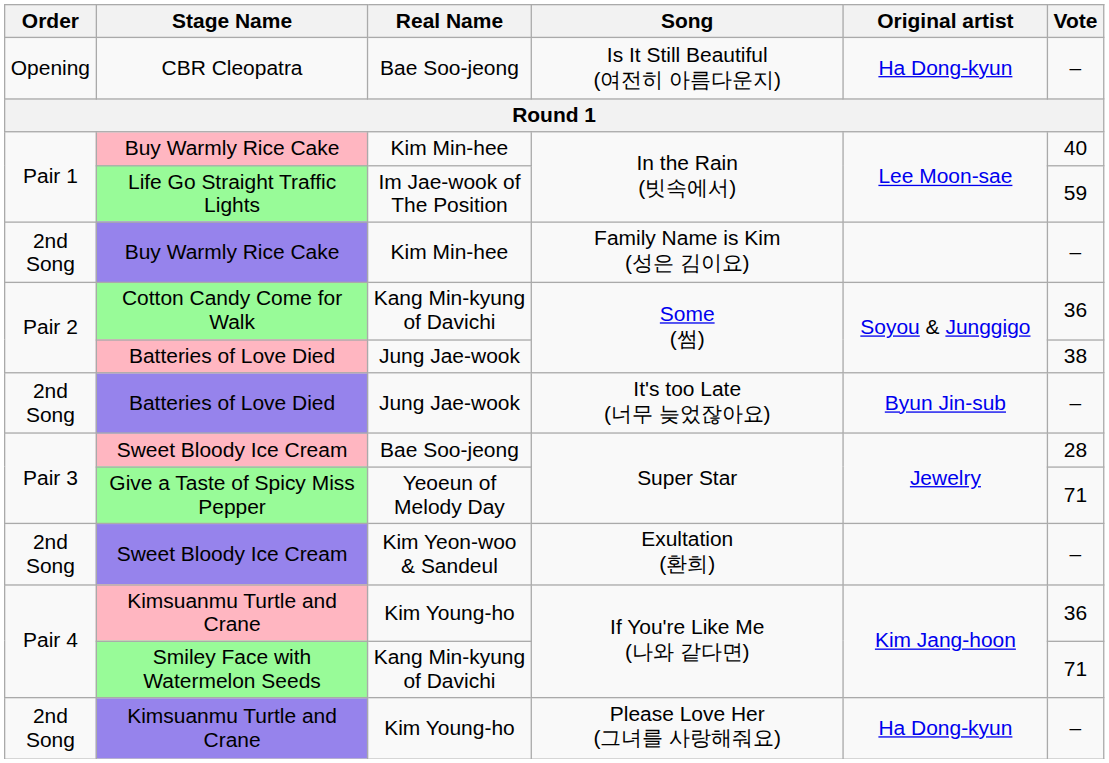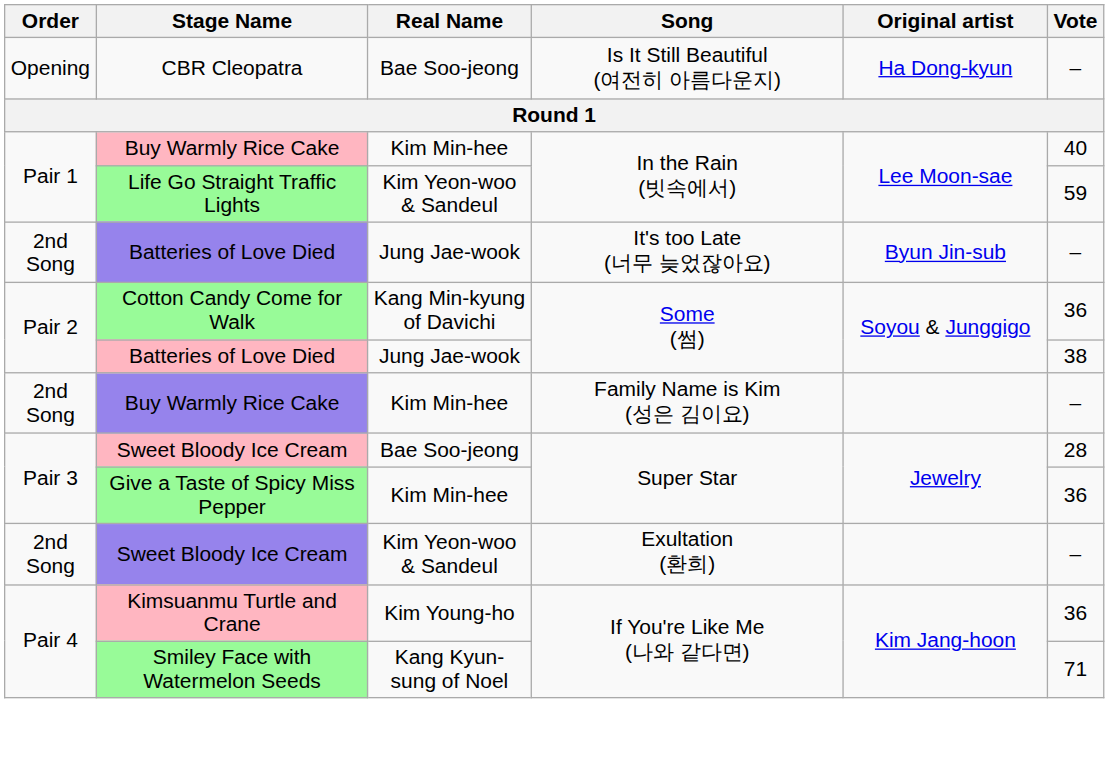Life Go Straight Traffic Lights | Real Name: Im Jae-wook of The Position -> Kim Yeon-woo & Sandeul
rows swapped: Buy Warmly Rice Cake / Family Name is Kim (성은 김이요) <-> Batteries of Love Died / It's too Late (너무 늦었잖아요)
Give a Taste of Spicy Miss Pepper | Real Name: Yeoeun of Melody Day -> Kim Min-hee
Give a Taste of Spicy Miss Pepper | Vote: 71 -> 36
Smiley Face with Watermelon Seeds | Real Name: Kang Min-kyung of Davichi -> Kang Kyun-sung of Noel
- row: 2nd Song | Kimsuanmu Turtle and Crane | Kim Young-ho | Please Love Her (그녀를 사랑해줘요) | Ha Dong-kyun | –
